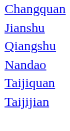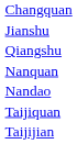+ row: Nanquan
